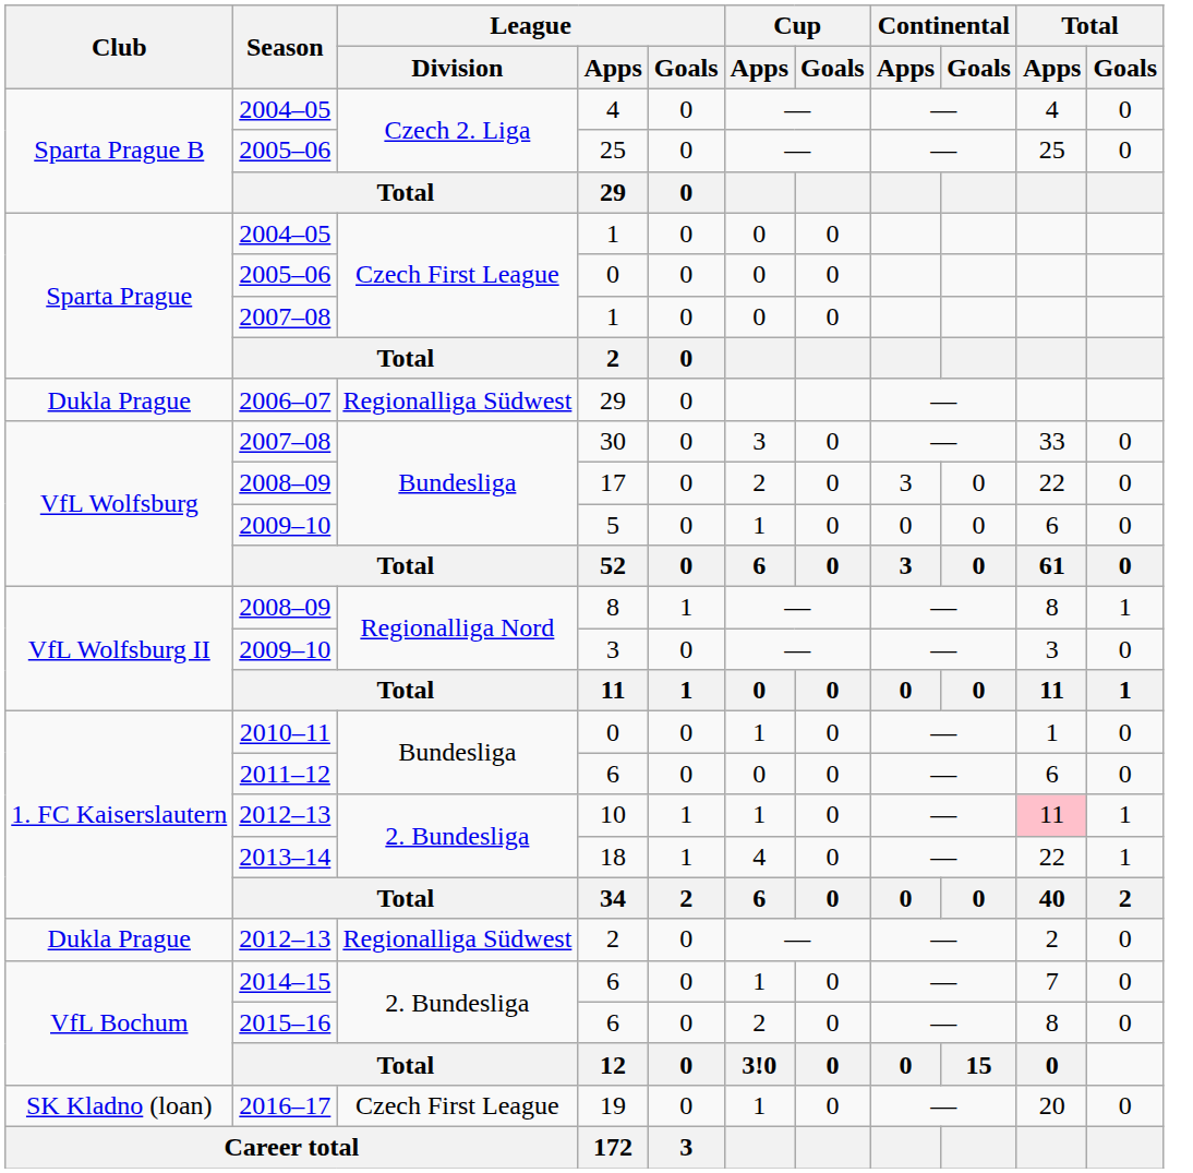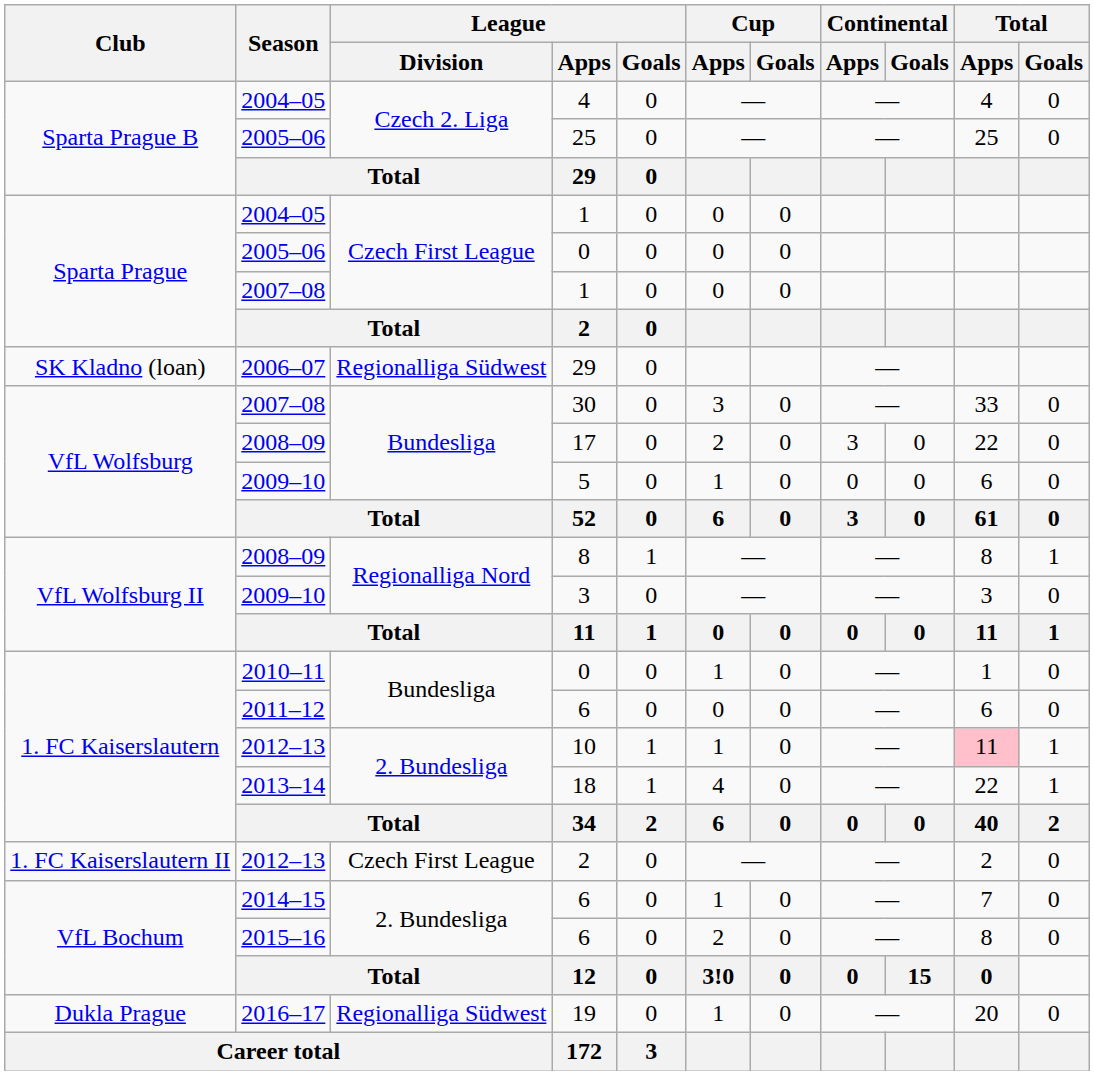2006–07 / 29 | Club: Dukla Prague -> SK Kladno (loan)
2012–13 / 2 | Club: Dukla Prague -> 1. FC Kaiserslautern II
2012–13 / 2 | League / Division: Regionalliga Südwest -> Czech First League
19 | Club: SK Kladno (loan) -> Dukla Prague
19 | League / Division: Czech First League -> Regionalliga Südwest
